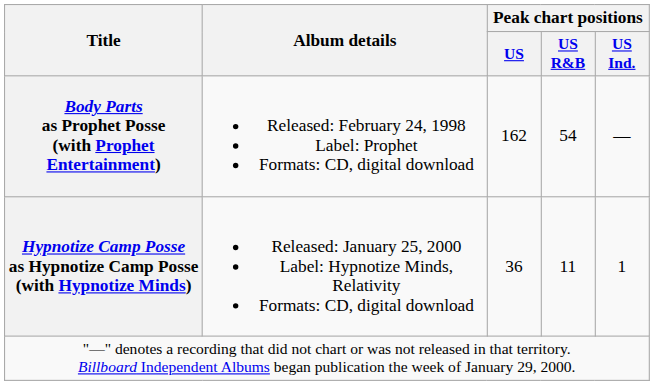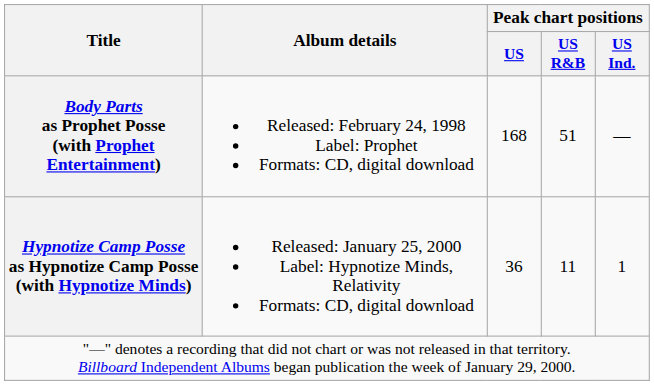Body Parts as Prophet Posse (with Prophet Entertainment) | Peak chart positions / US: 162 -> 168
Body Parts as Prophet Posse (with Prophet Entertainment) | Peak chart positions / US R&B: 54 -> 51
